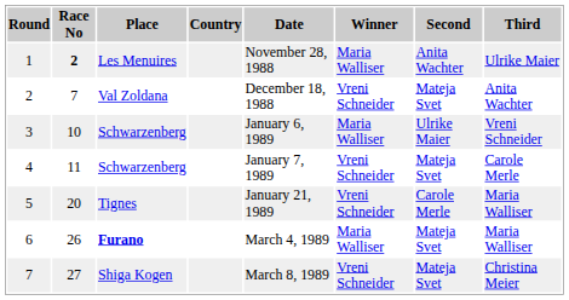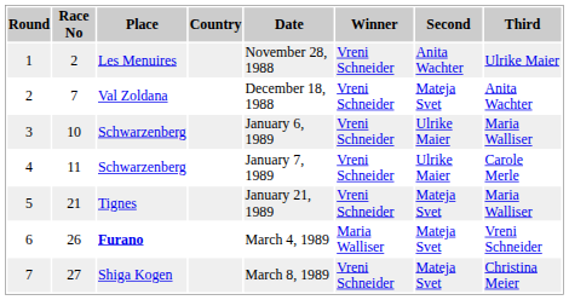1 | Race No: bold -> normal
1 | Winner: Maria Walliser -> Vreni Schneider
3 | Winner: Maria Walliser -> Vreni Schneider
3 | Third: Vreni Schneider -> Maria Walliser
4 | Second: Mateja Svet -> Ulrike Maier
5 | Race No: 20 -> 21
5 | Second: Carole Merle -> Mateja Svet
6 | Third: Maria Walliser -> Vreni Schneider
